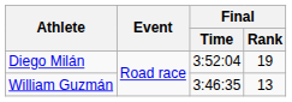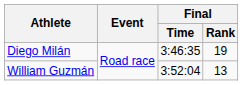Diego Milán | Final / Time: 3:52:04 -> 3:46:35
William Guzmán | Final / Time: 3:46:35 -> 3:52:04
